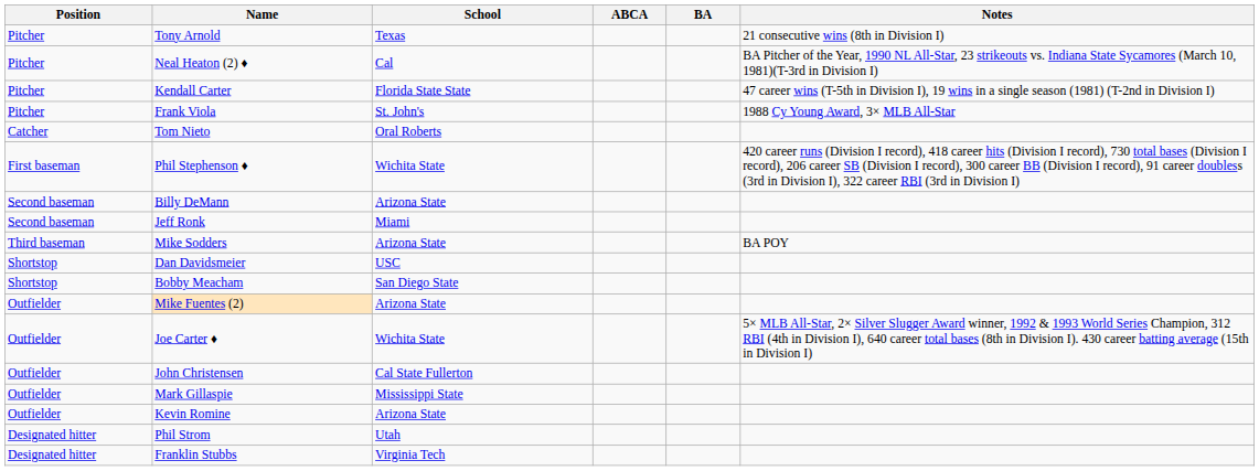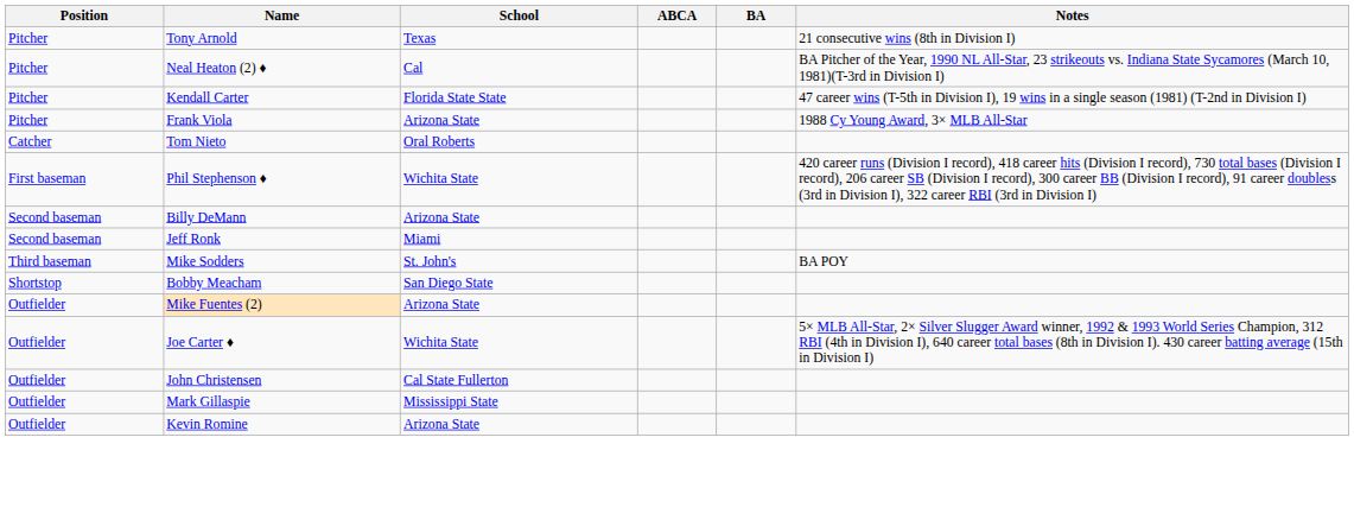Frank Viola | School: St. John's -> Arizona State
Mike Sodders | School: Arizona State -> St. John's
- row: Shortstop | Dan Davidsmeier | USC
- row: Designated hitter | Phil Strom | Utah
- row: Designated hitter | Franklin Stubbs | Virginia Tech
